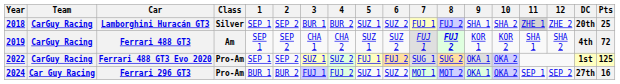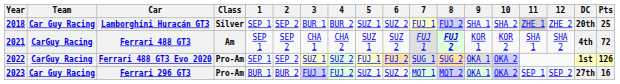Lamborghini Huracán GT3 | Team: CarGuy Racing -> Car Guy Racing
Ferrari 488 GT3 | Year: 2019 -> 2021
Ferrari 488 GT3 Evo 2020 | Pts: 125 -> 126
Ferrari 296 GT3 | Year: 2024 -> 2023
